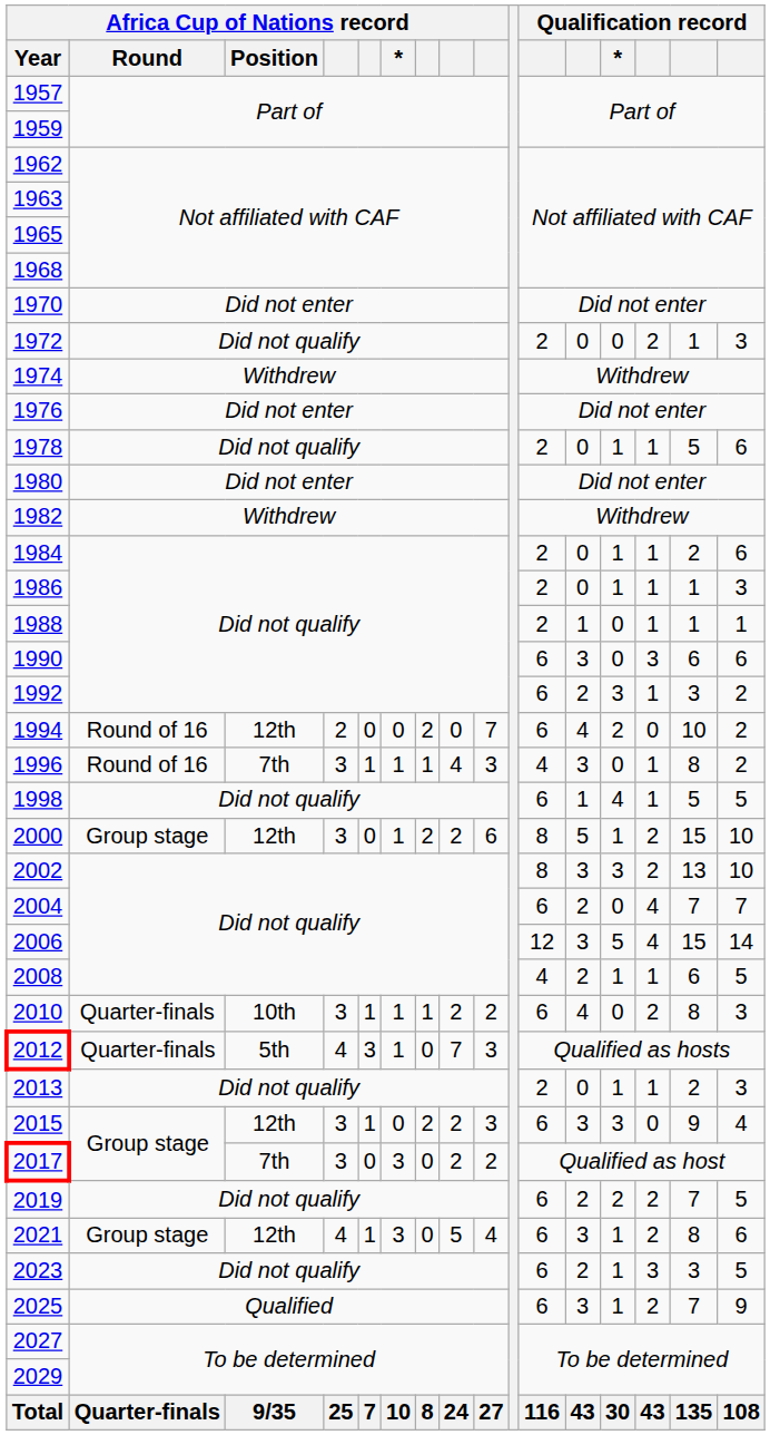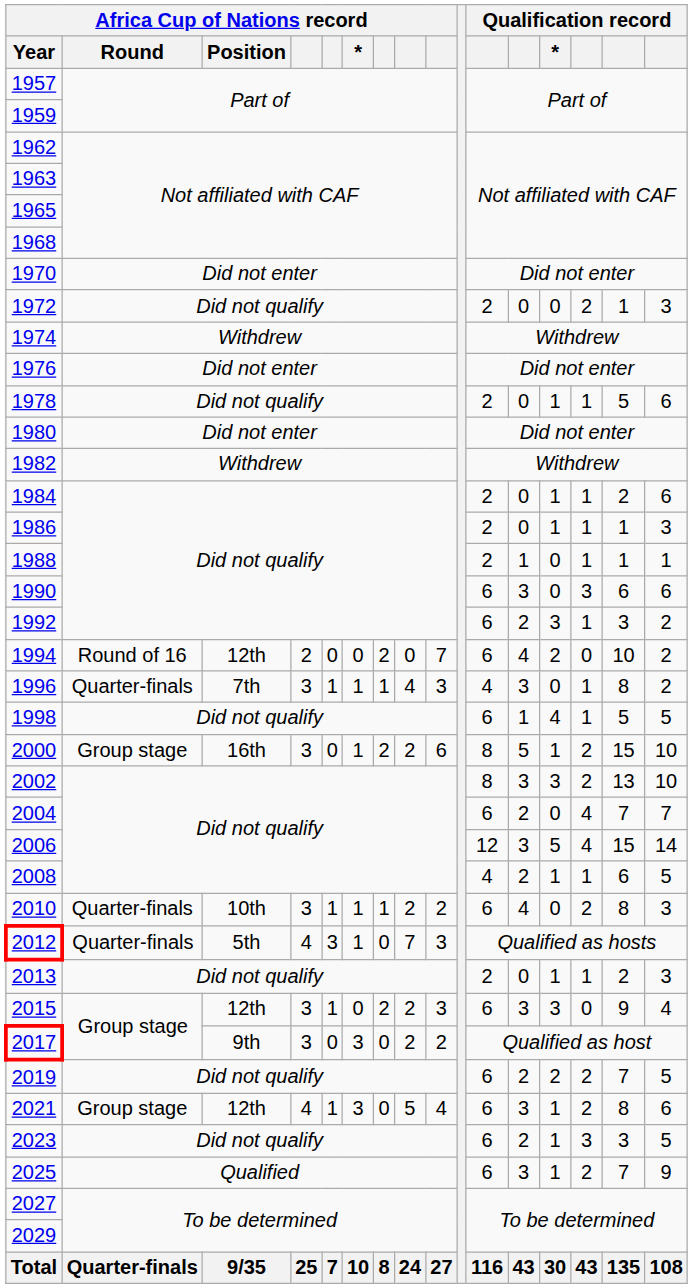1996 | Africa Cup of Nations record / Round: Round of 16 -> Quarter-finals
2000 | Africa Cup of Nations record / Position: 12th -> 16th
2017 | Africa Cup of Nations record / Position: 7th -> 9th
